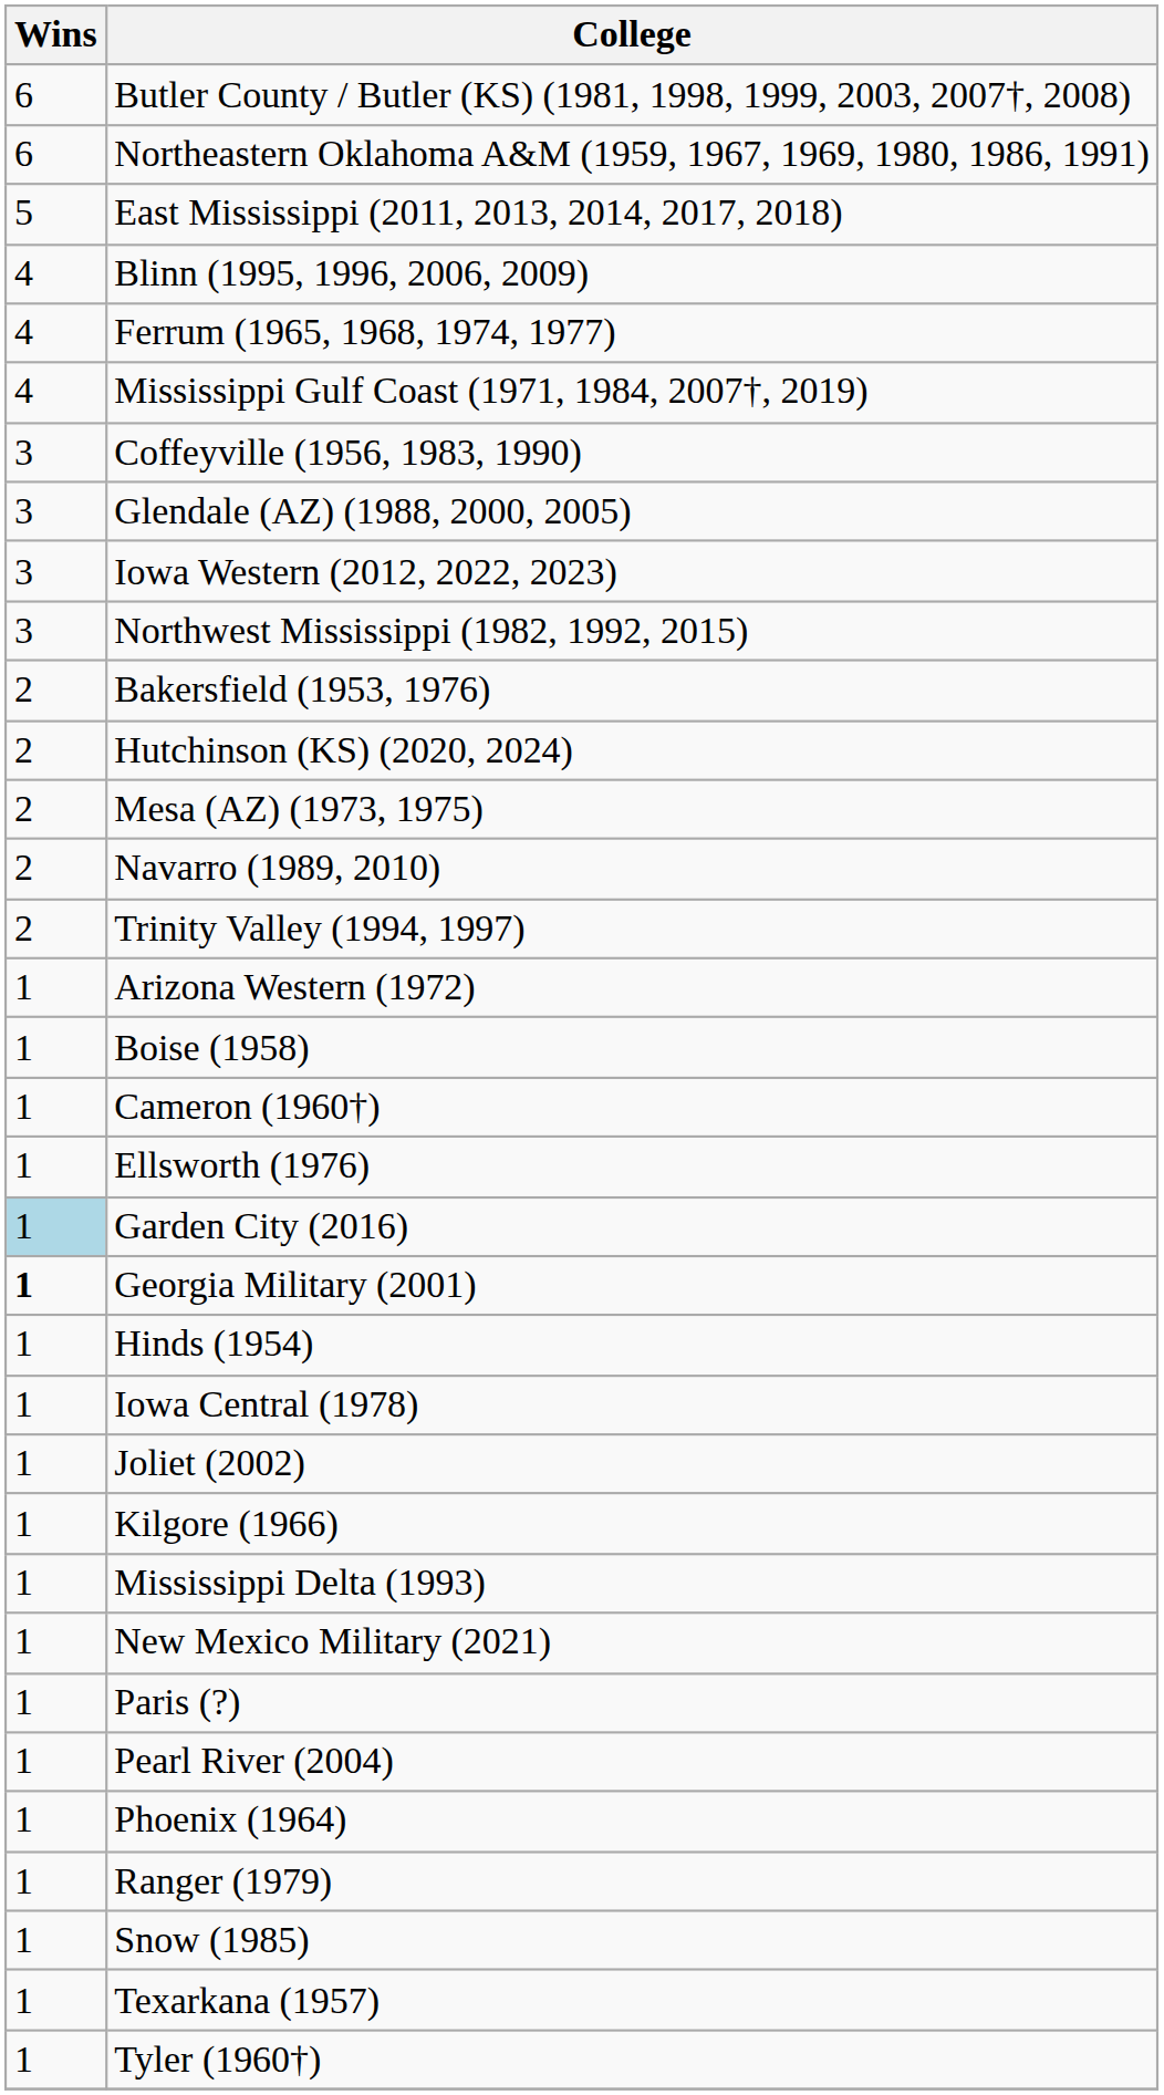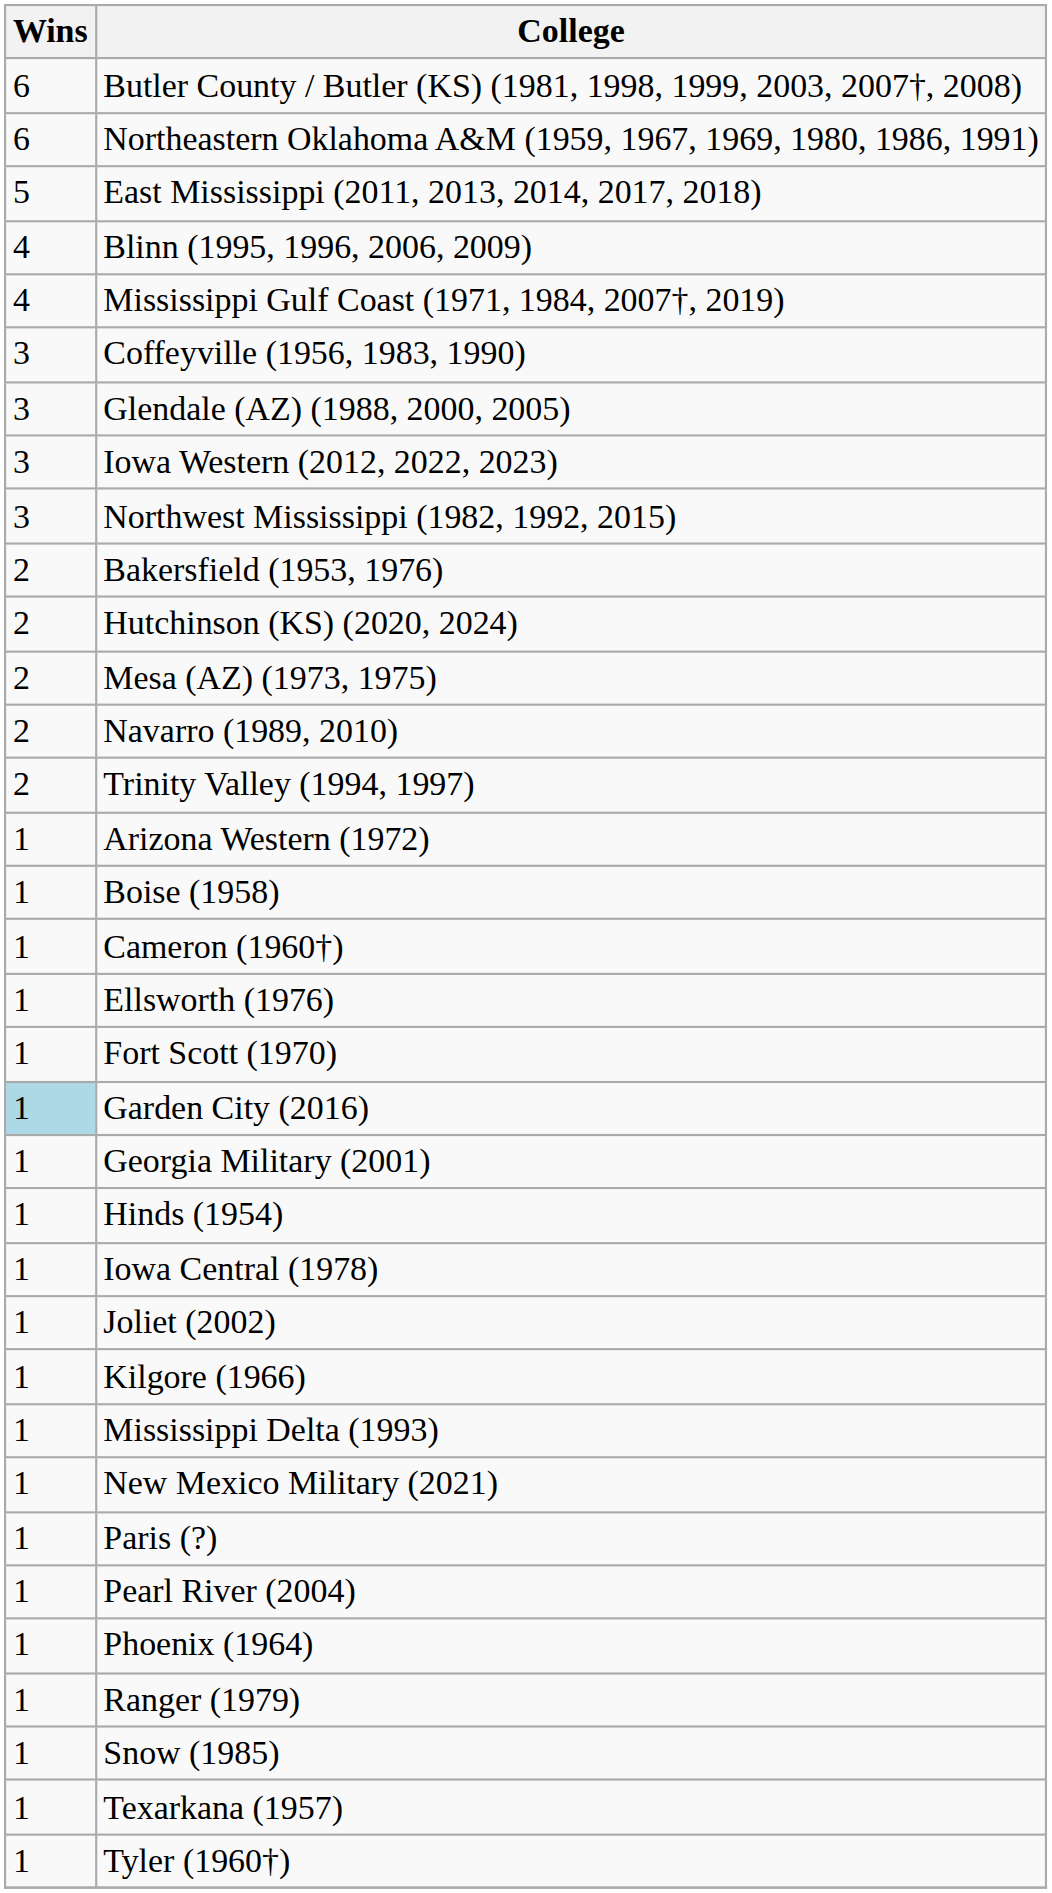- row: 4 | Ferrum (1965, 1968, 1974, 1977)
+ row: 1 | Fort Scott (1970)
Georgia Military (2001) | Wins: bold -> normal
